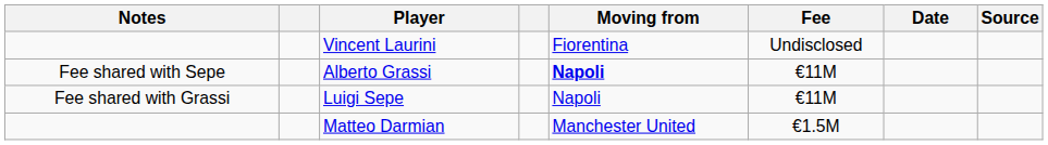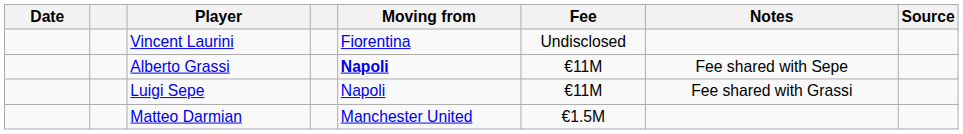columns swapped: Date <-> Notes
